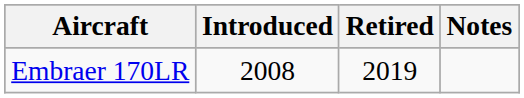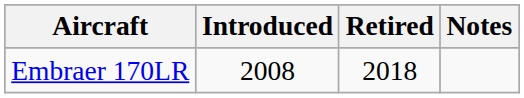Embraer 170LR | Retired: 2019 -> 2018
